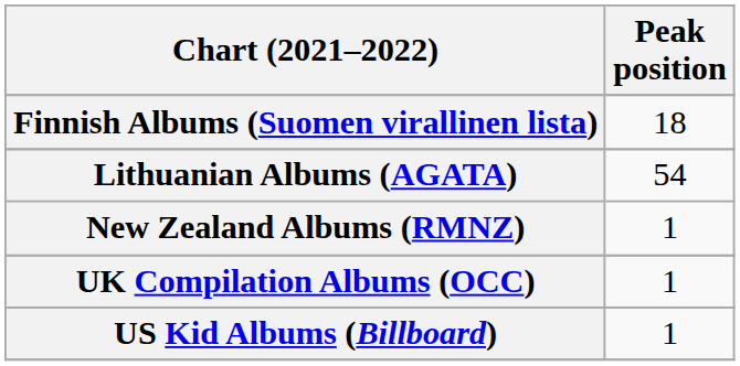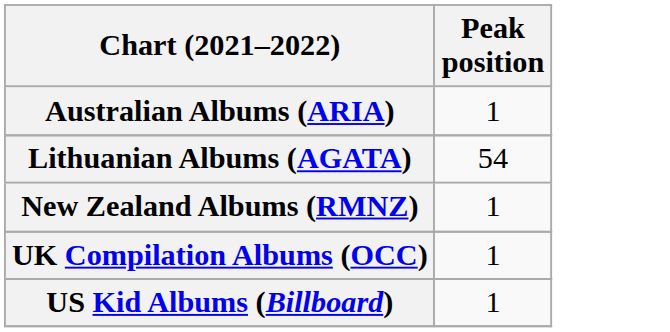+ row: Australian Albums (ARIA) | 1
- row: Finnish Albums (Suomen virallinen lista) | 18
